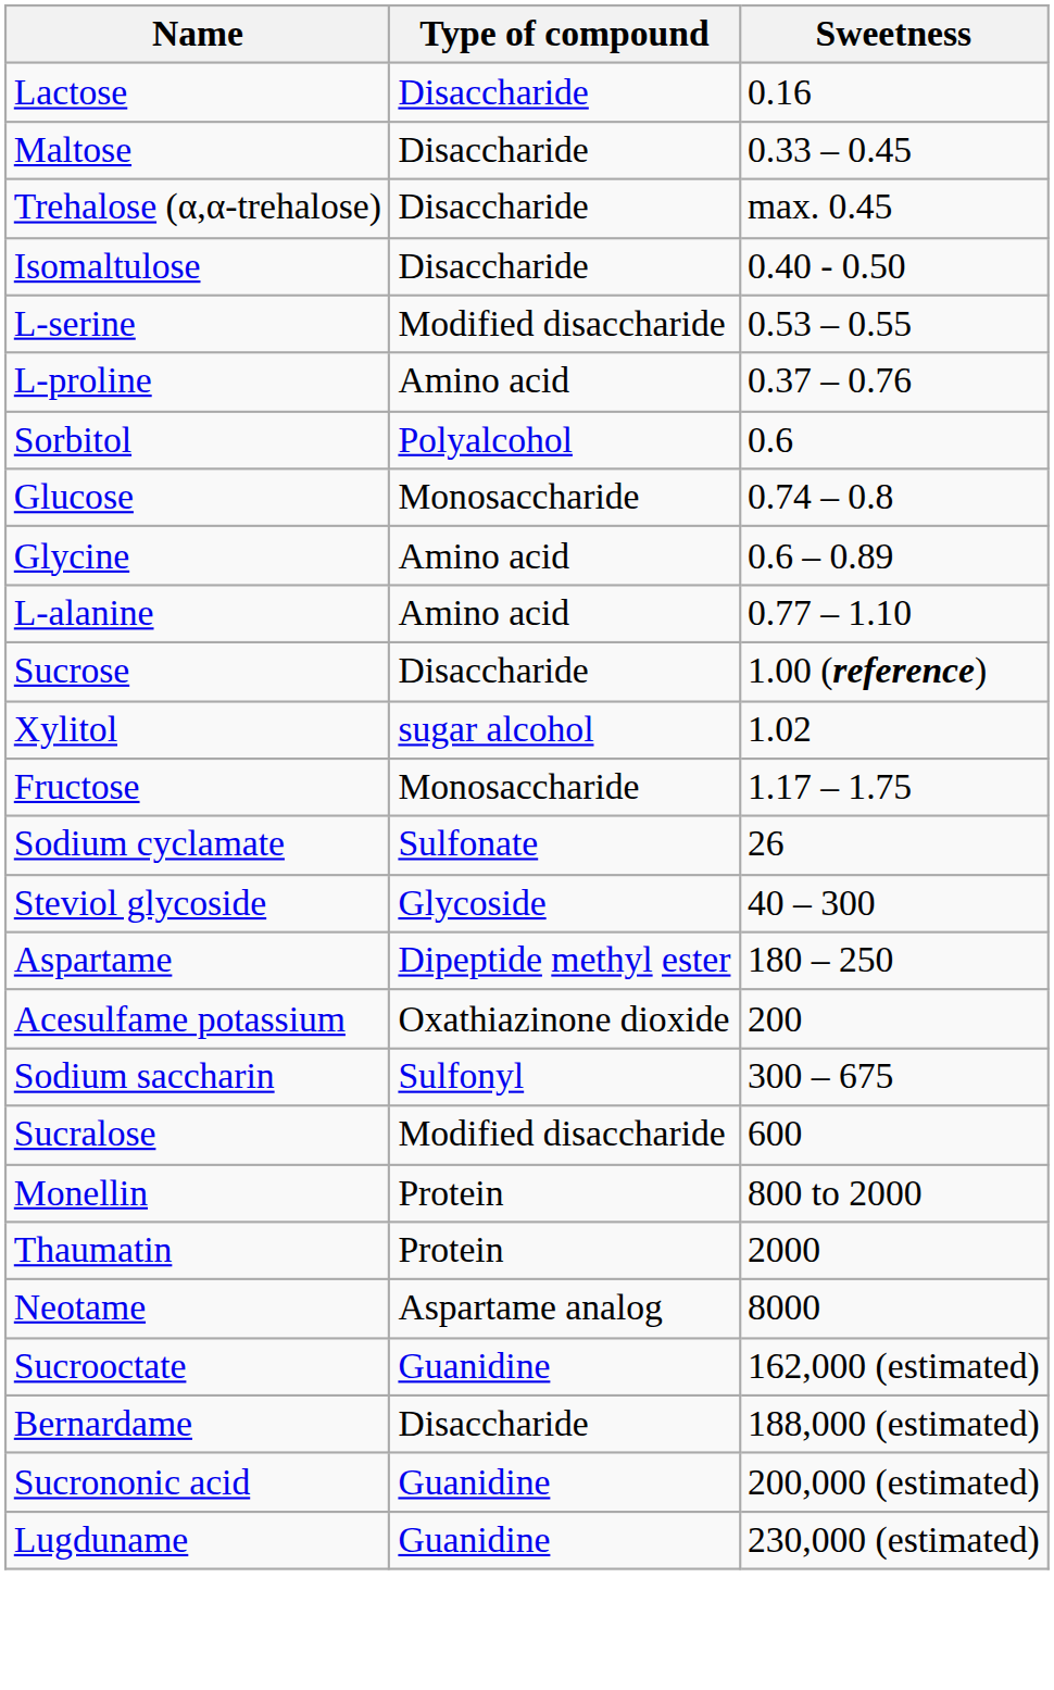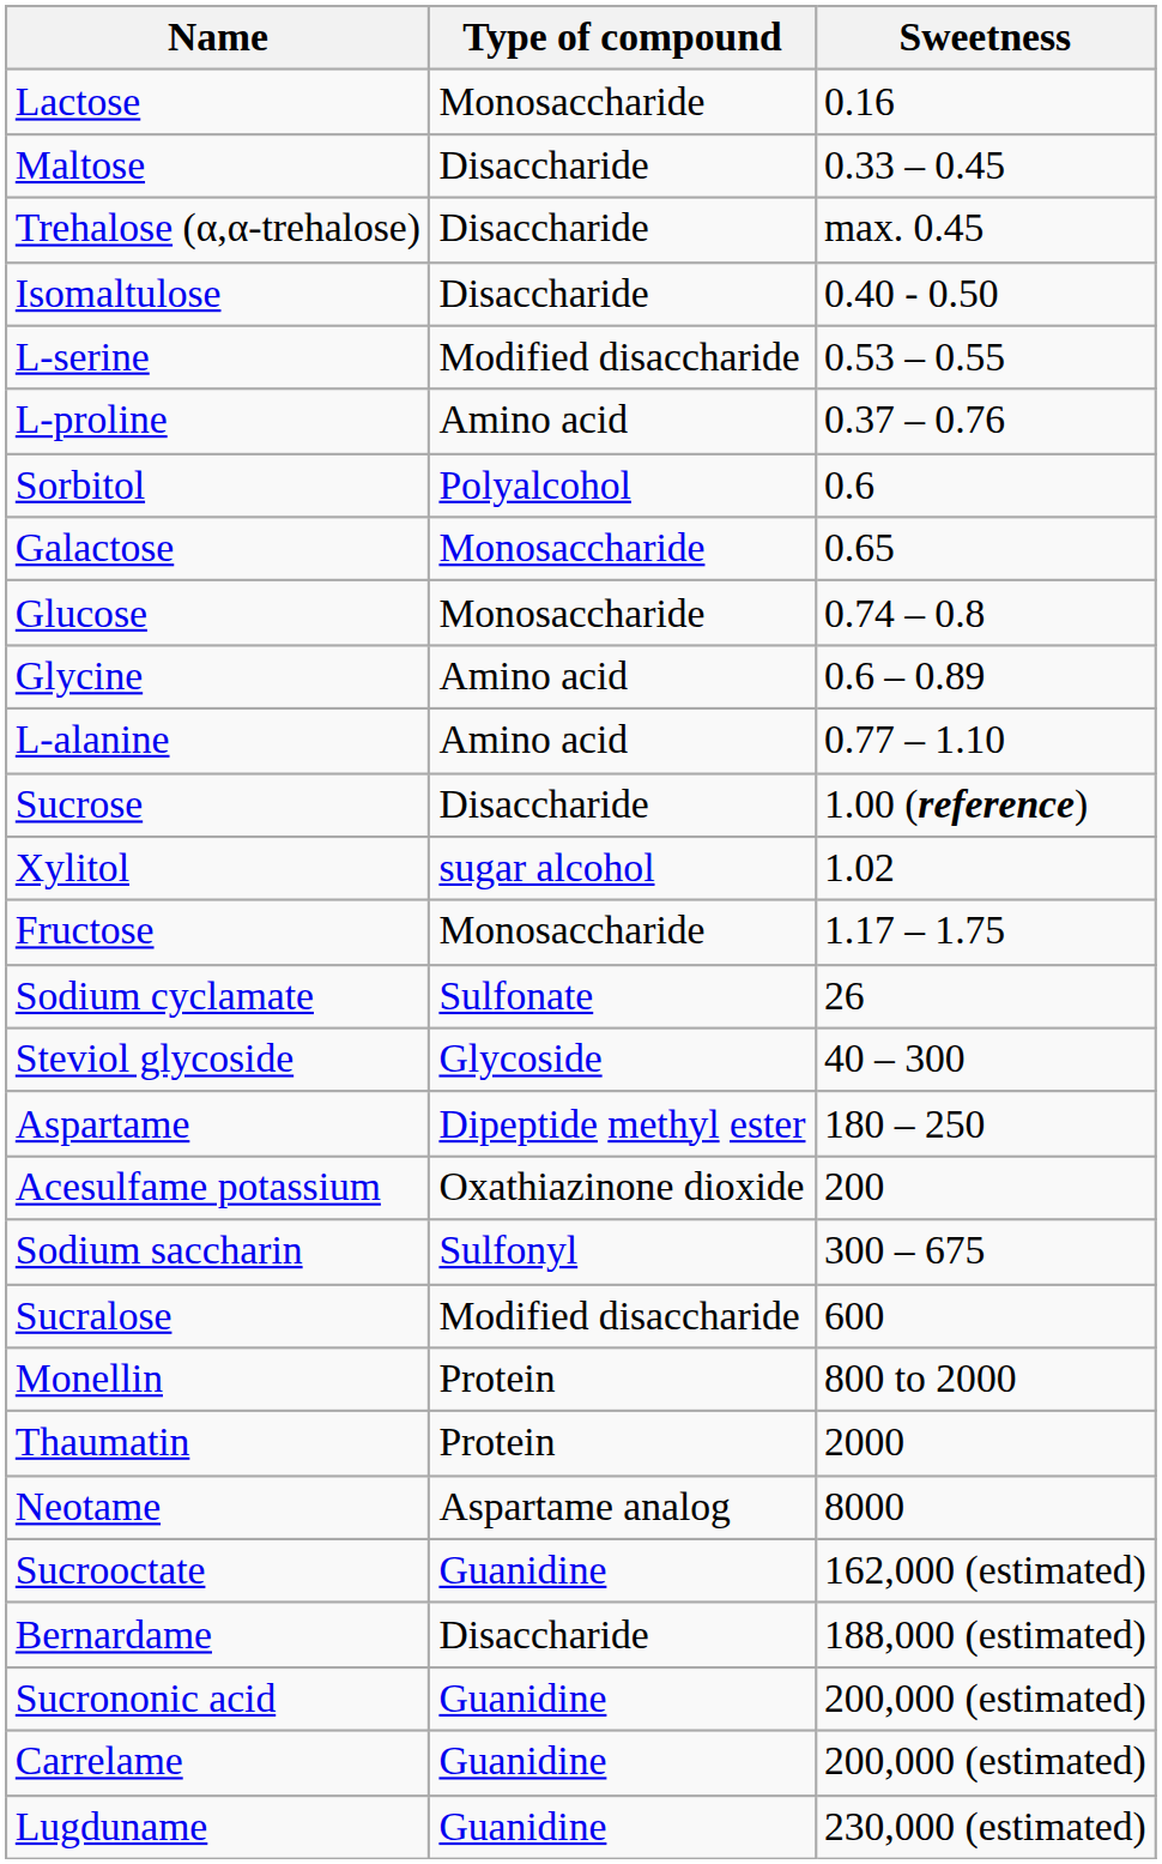Lactose | Type of compound: Disaccharide -> Monosaccharide
+ row: Galactose | Monosaccharide | 0.65
+ row: Carrelame | Guanidine | 200,000 (estimated)
